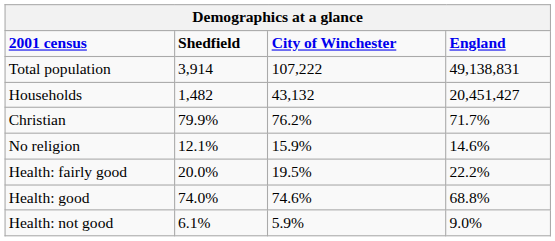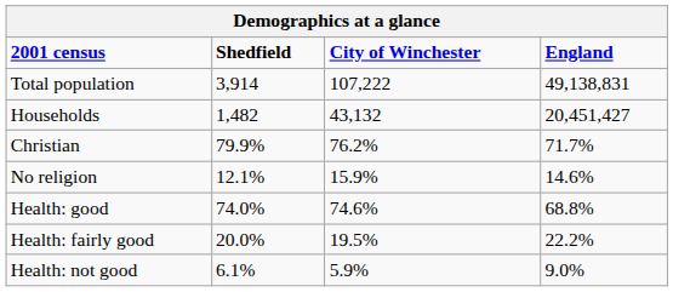rows swapped: Health: good <-> Health: fairly good
